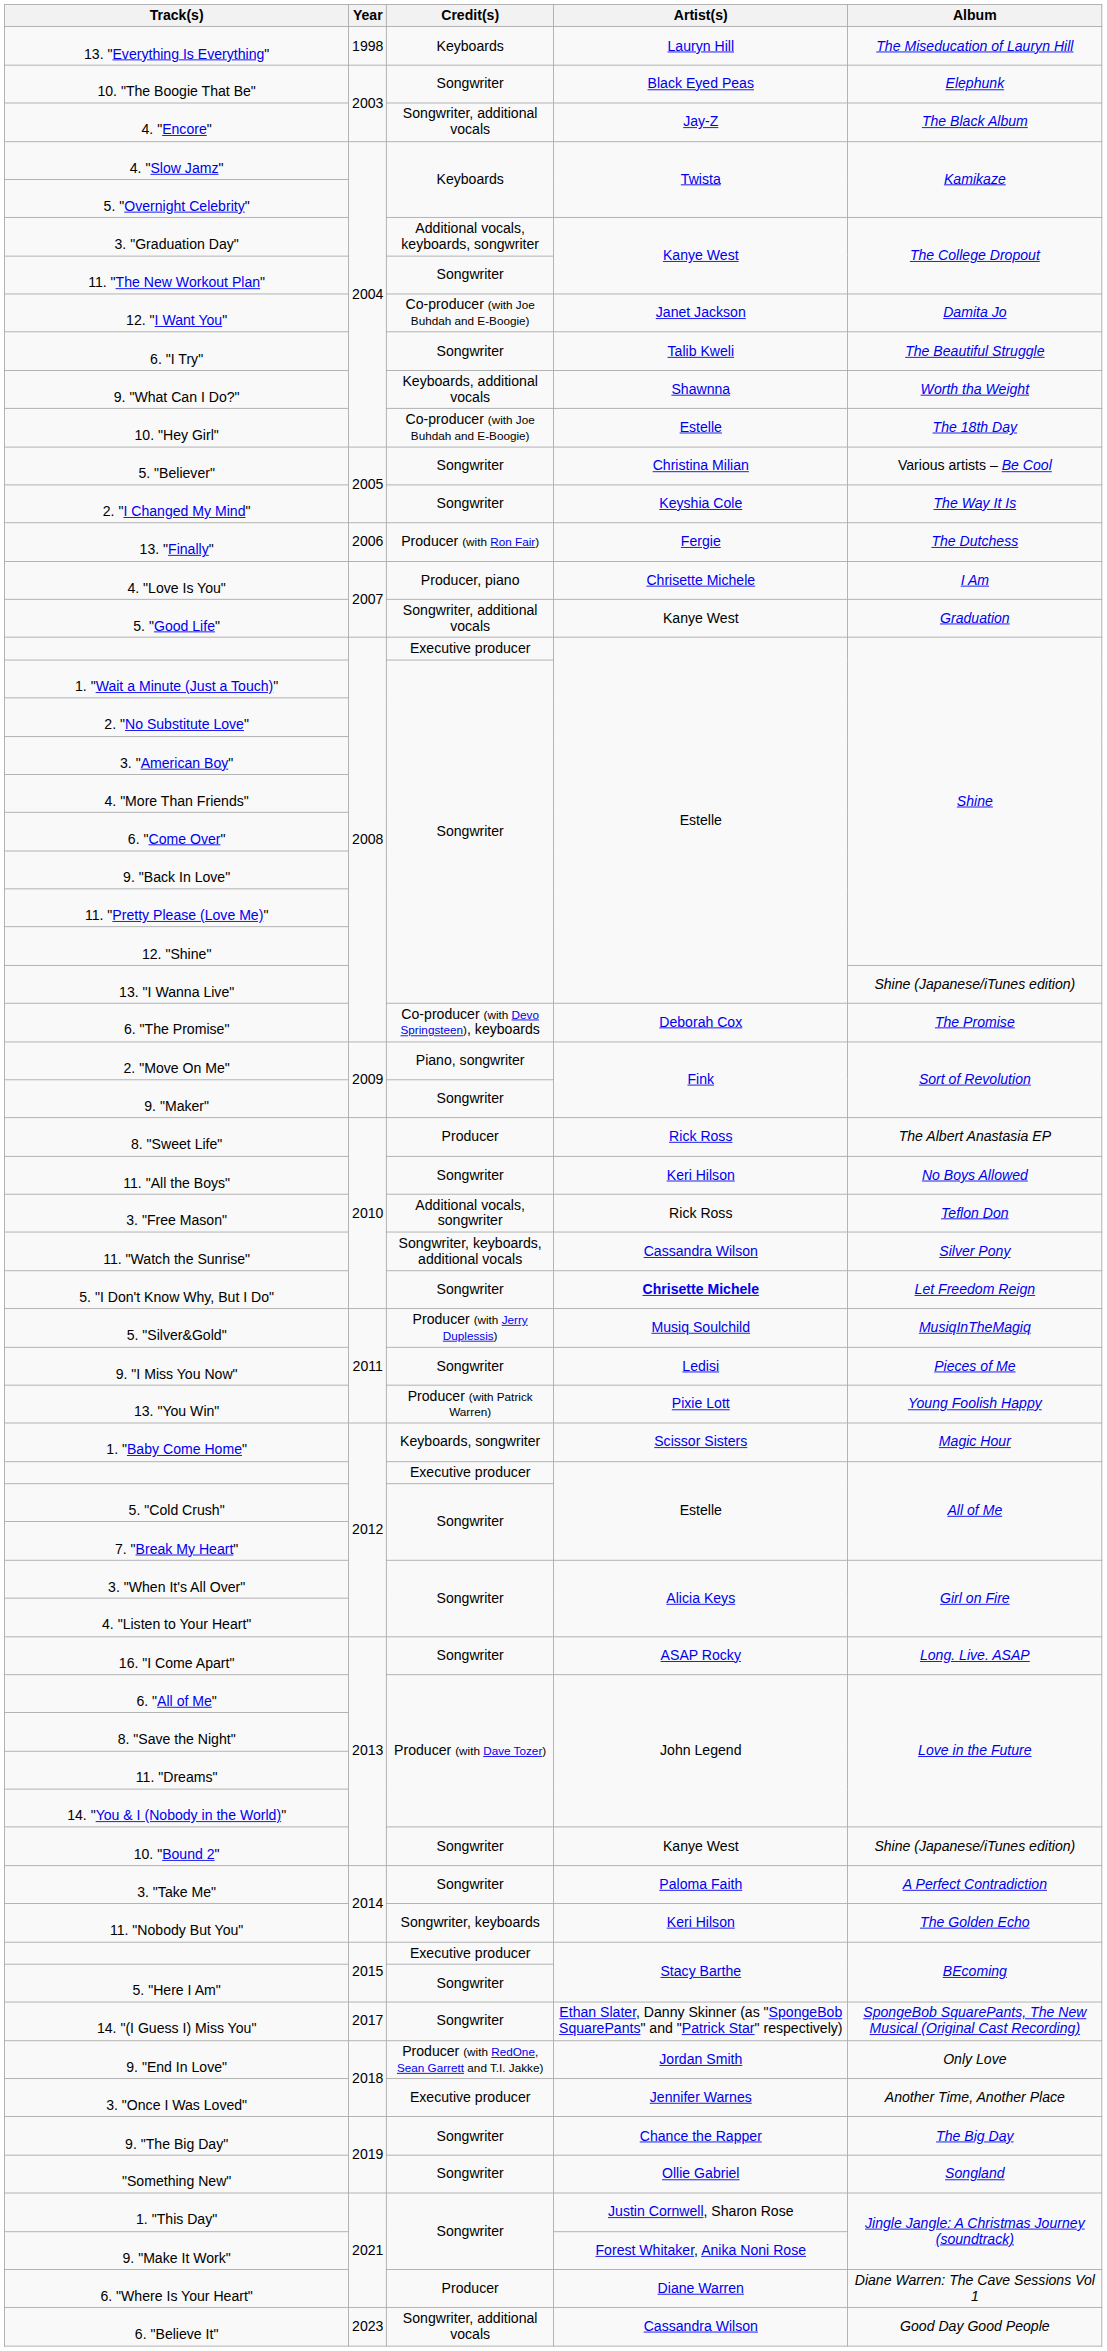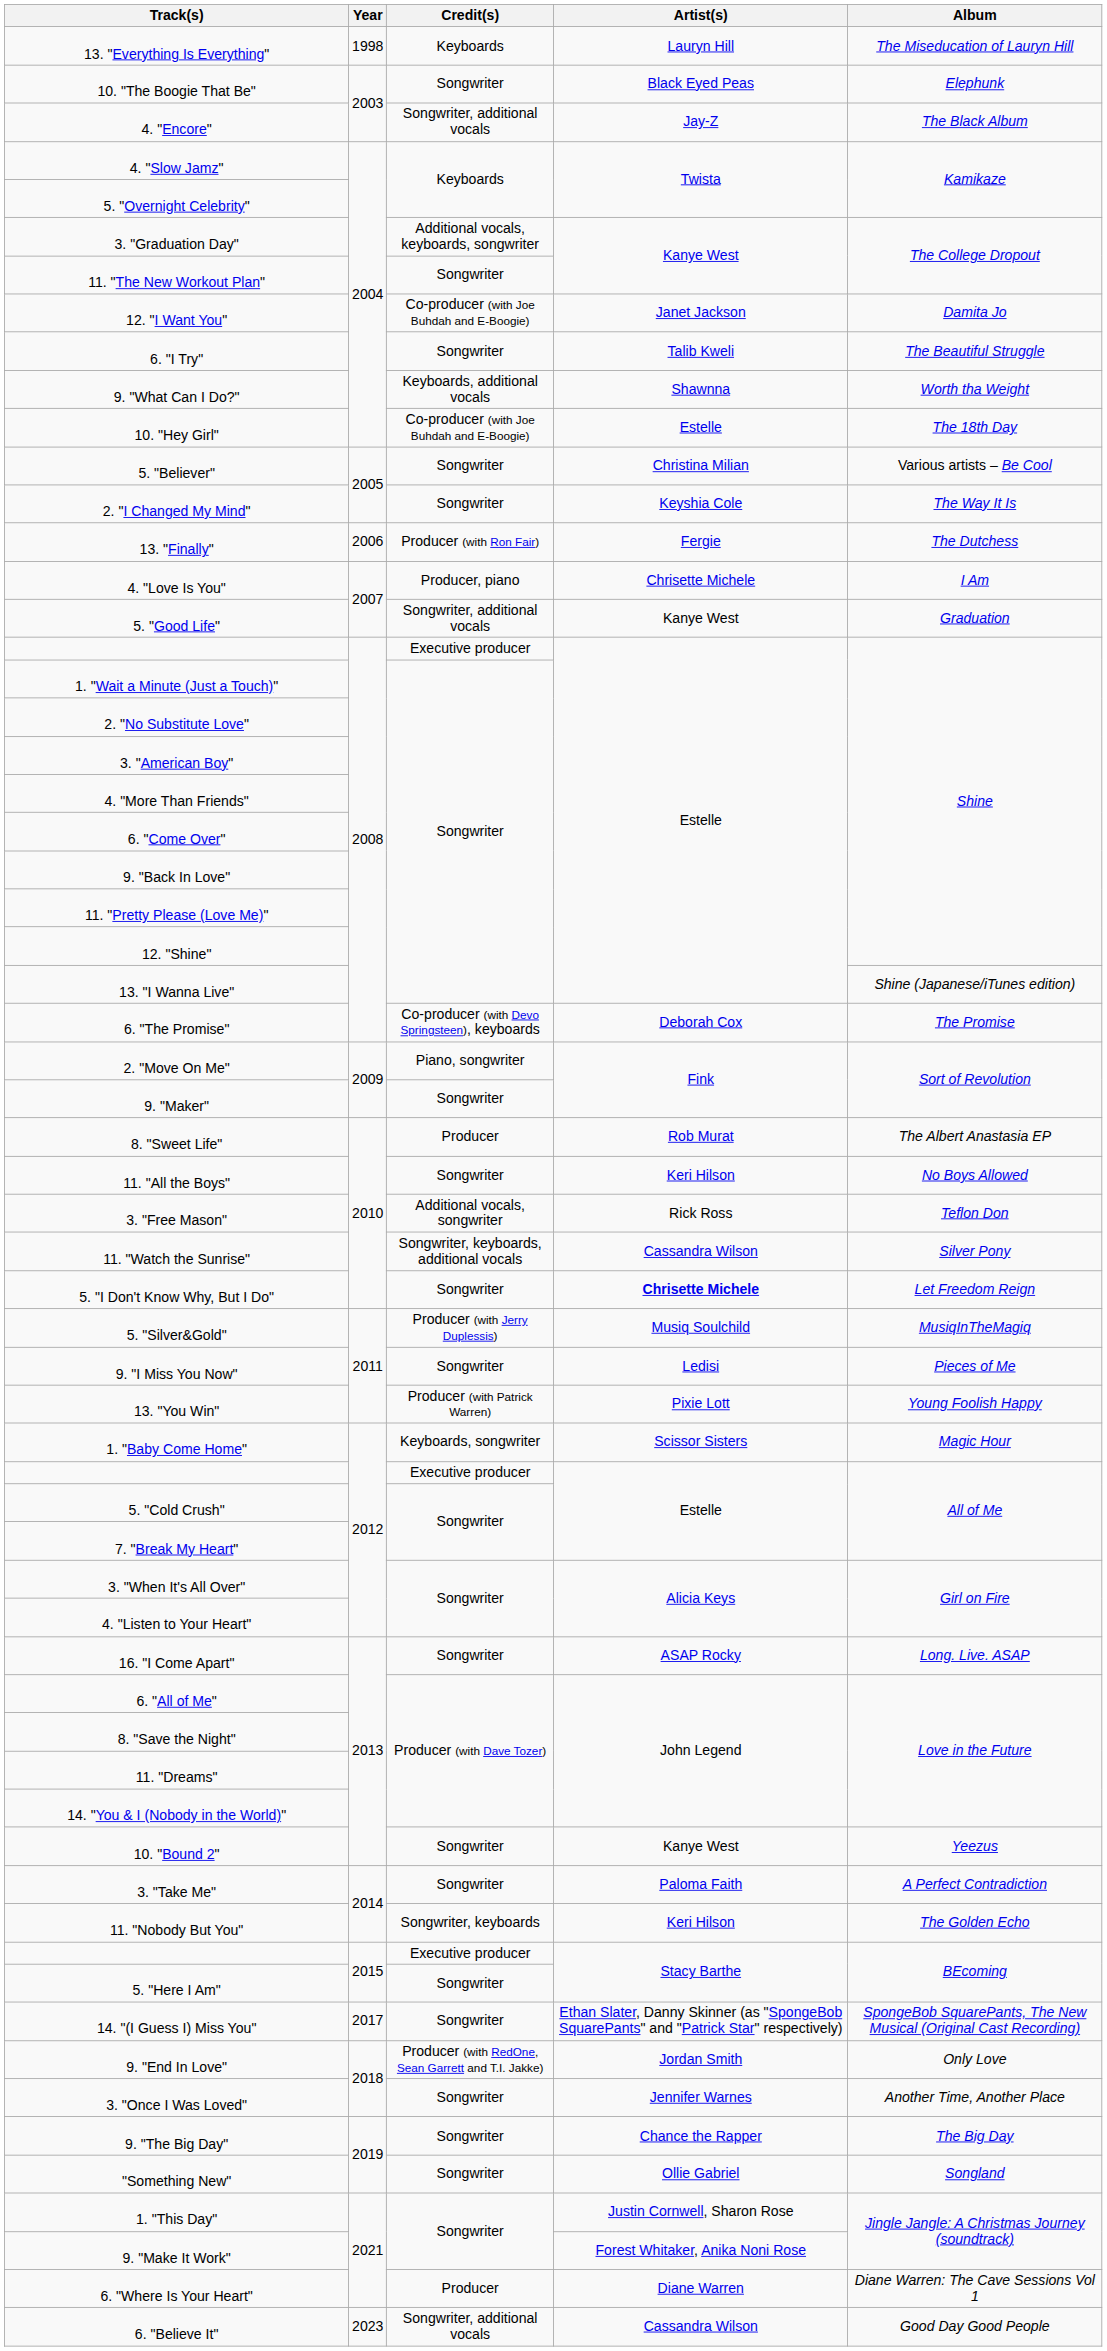8. "Sweet Life" | Artist(s): Rick Ross -> Rob Murat
10. "Bound 2" | Album: Shine (Japanese/iTunes edition) -> Yeezus
3. "Once I Was Loved" | Credit(s): Executive producer -> Songwriter
